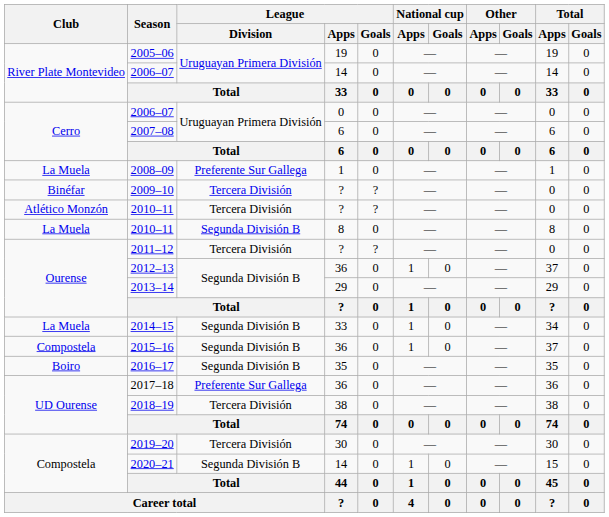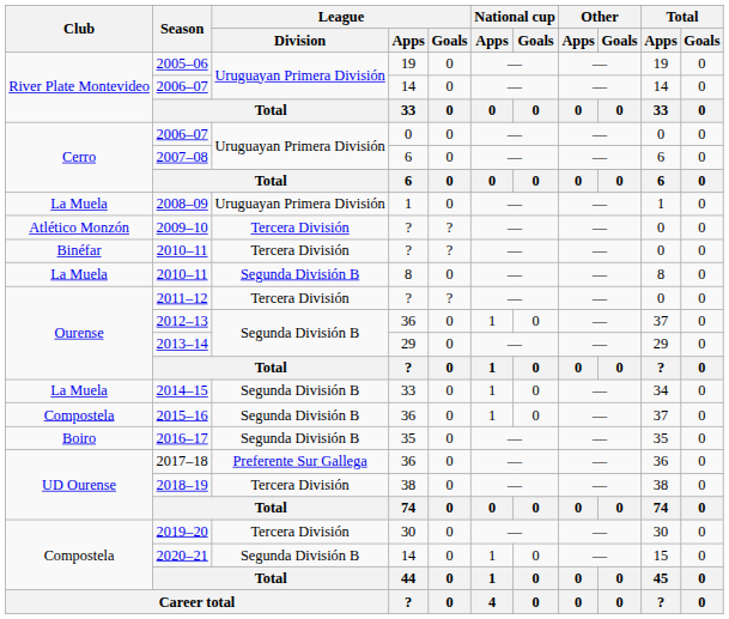2008–09 | League / Division: Preferente Sur Gallega -> Uruguayan Primera División
2009–10 | Club: Binéfar -> Atlético Monzón
2010–11 / ? | Club: Atlético Monzón -> Binéfar
